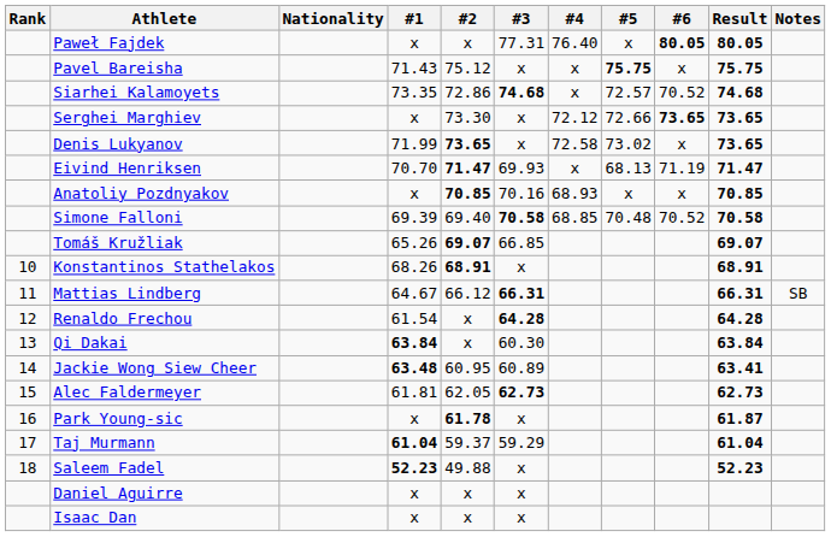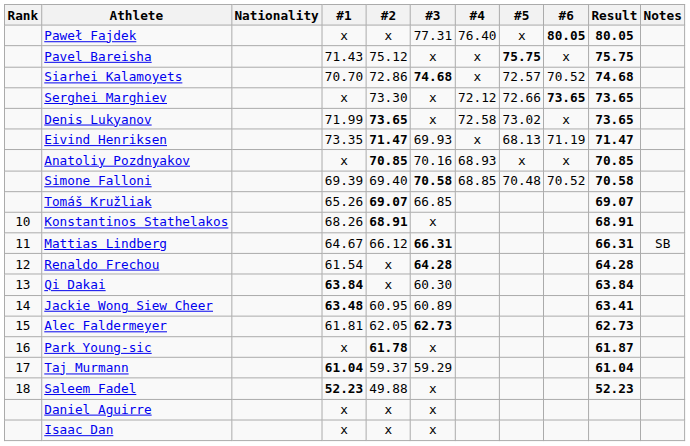Siarhei Kalamoyets | #1: 73.35 -> 70.70
Eivind Henriksen | #1: 70.70 -> 73.35
